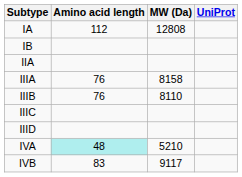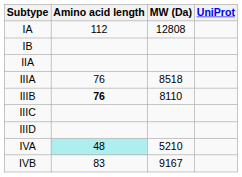IIIA | MW (Da): 8158 -> 8518
IIIB | Amino acid length: normal -> bold
IVB | MW (Da): 9117 -> 9167
